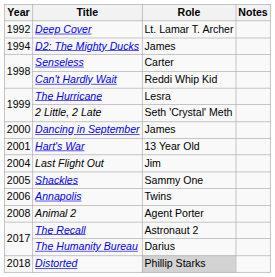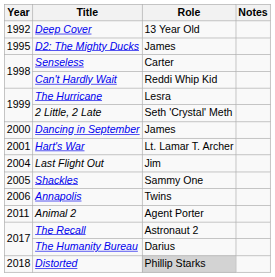Deep Cover | Role: Lt. Lamar T. Archer -> 13 Year Old
D2: The Mighty Ducks | Year: 1994 -> 1995
Hart's War | Role: 13 Year Old -> Lt. Lamar T. Archer
Animal 2 | Year: 2008 -> 2011
